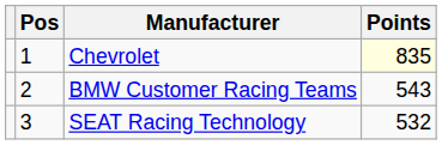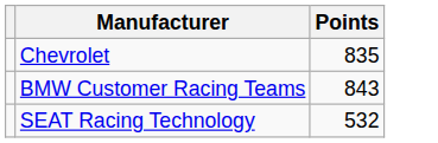- column: Pos | 1 | 2 | 3
Chevrolet | Points: lightyellow background -> no background
BMW Customer Racing Teams | Points: 543 -> 843
